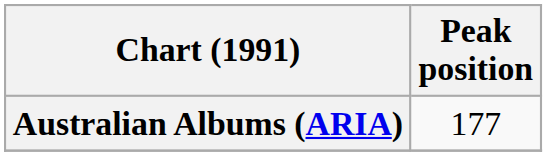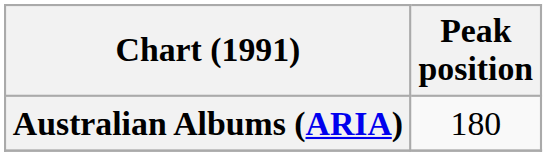Australian Albums (ARIA) | Peak position: 177 -> 180
